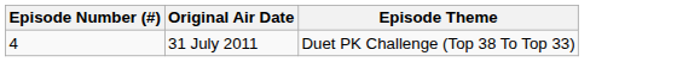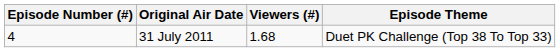+ column: Viewers (#) | 1.68
